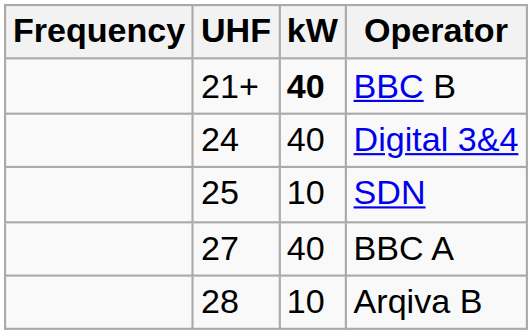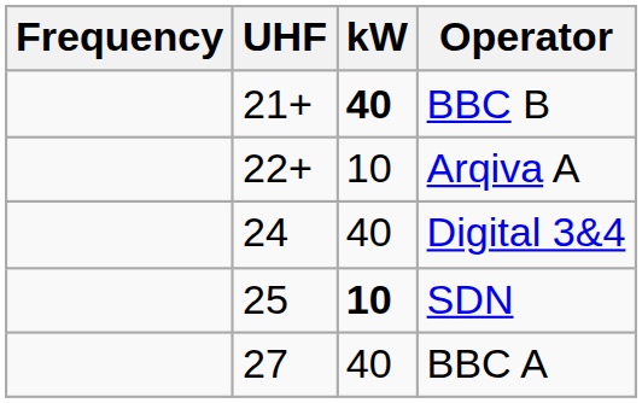+ row: 22+ | 10 | Arqiva A
SDN | kW: normal -> bold
- row: 28 | 10 | Arqiva B
